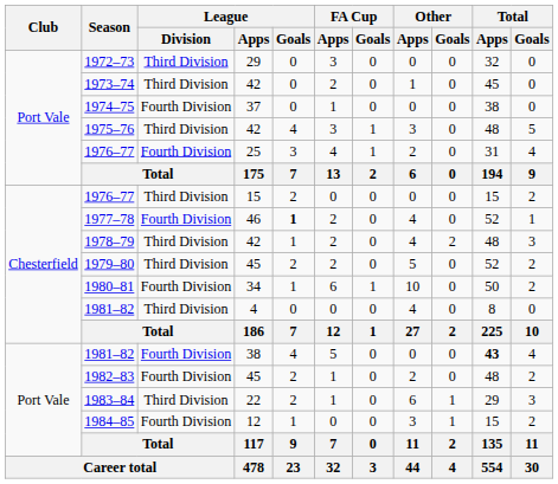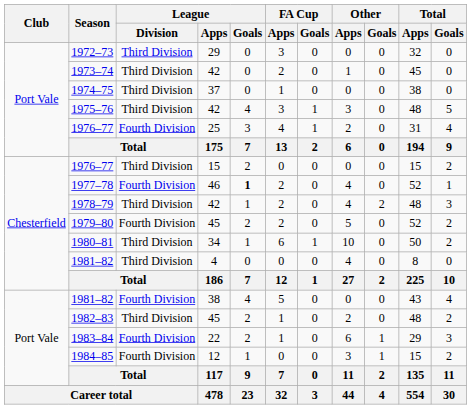1974–75 | League / Division: Fourth Division -> Third Division
1979–80 | League / Division: Third Division -> Fourth Division
1980–81 | League / Division: Fourth Division -> Third Division
1981–82 / 38 | Total / Apps: bold -> normal
1982–83 | League / Division: Fourth Division -> Third Division
1983–84 | League / Division: Third Division -> Fourth Division
